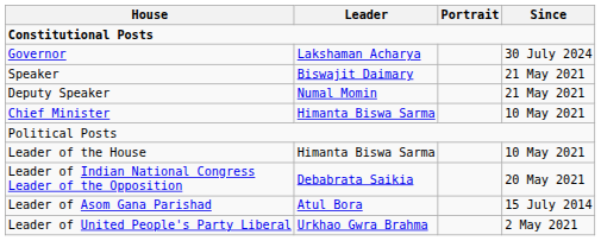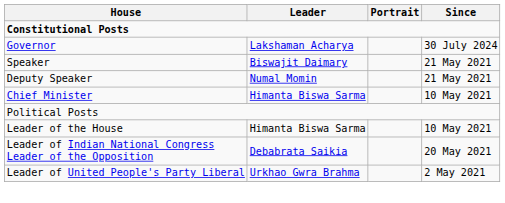- row: Leader of Asom Gana Parishad | Atul Bora | 15 July 2014
